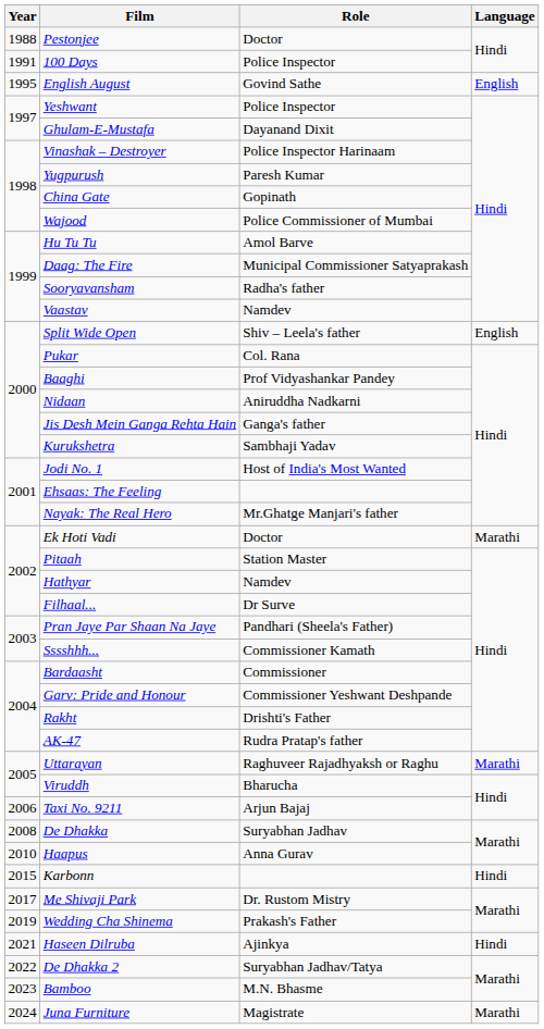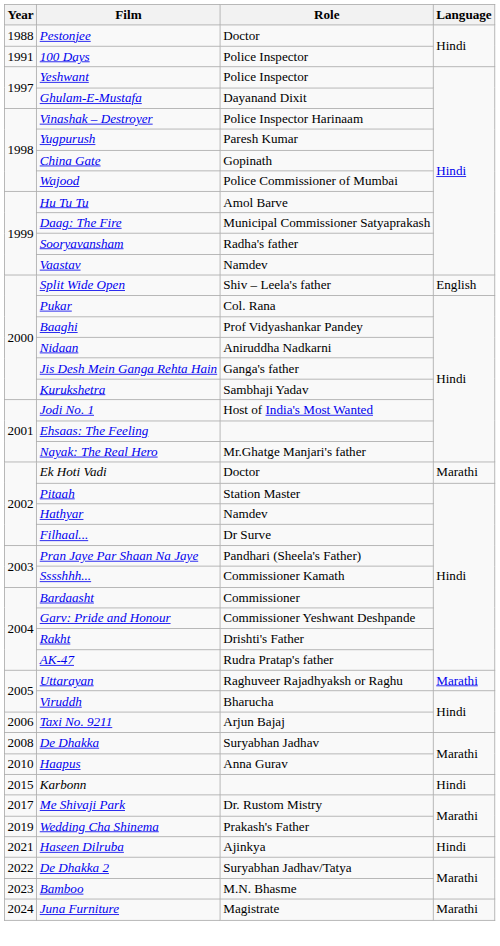- row: 1995 | English August | Govind Sathe | English
